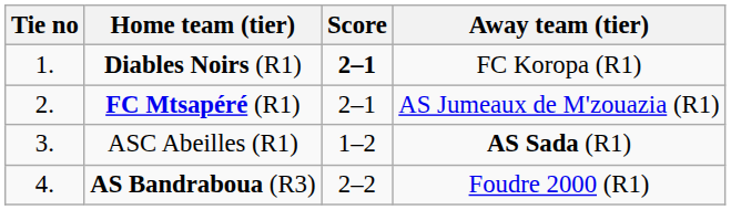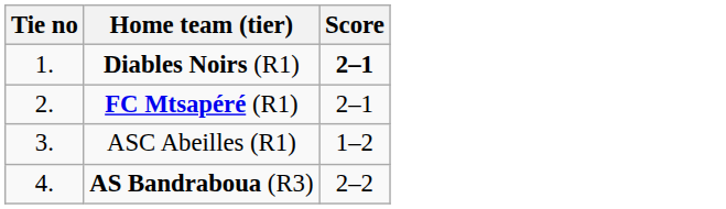- column: Away team (tier) | FC Koropa (R1) | AS Jumeaux de M'zouazia (R1) | AS Sada (R1) | Foudre 2000 (R1)
